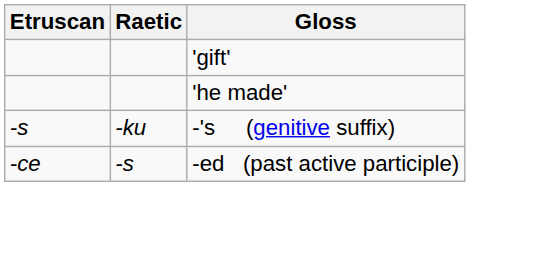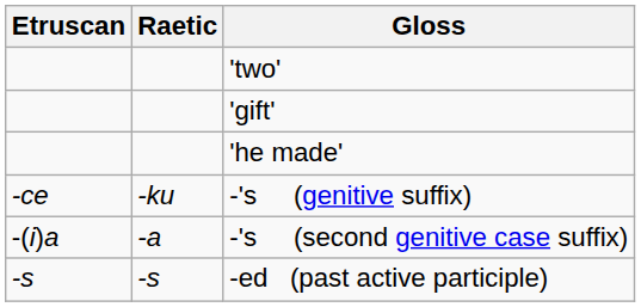+ row: 'two'
-'s (genitive suffix) | Etruscan: -s -> -ce
+ row: -(i)a | -a | -'s (second genitive case suffix)
-ed (past active participle) | Etruscan: -ce -> -s
